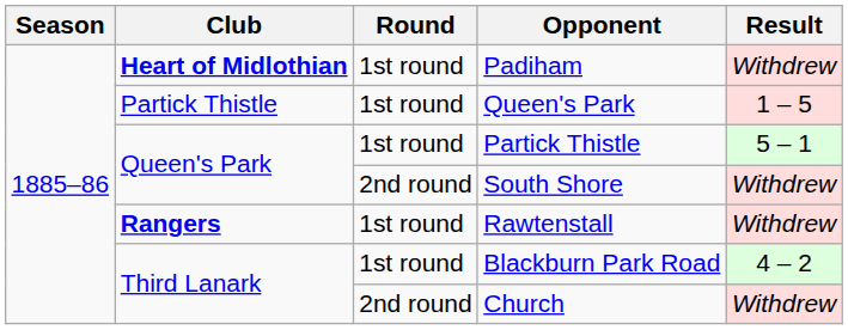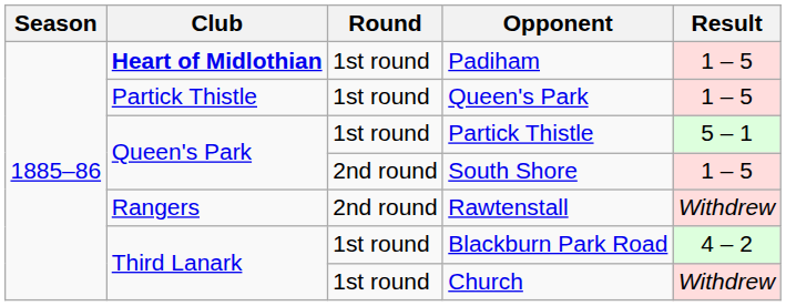Padiham | Result: Withdrew -> 1 – 5
South Shore | Result: Withdrew -> 1 – 5
Rawtenstall | Club: bold -> normal
Rawtenstall | Round: 1st round -> 2nd round
Church | Round: 2nd round -> 1st round
